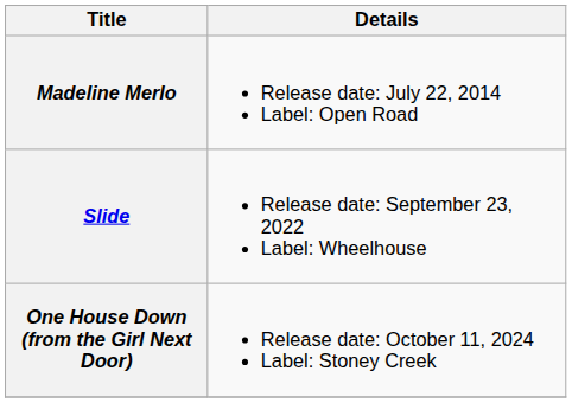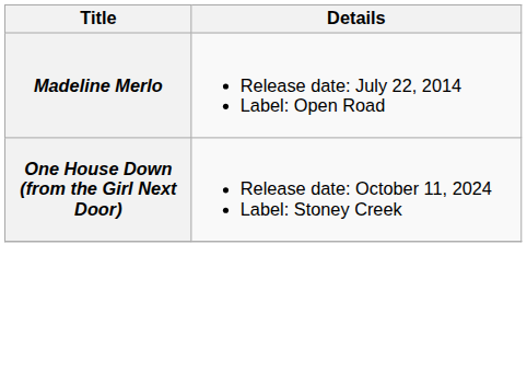- row: Slide | Release date: September 23, 2022 Label: Wheelhouse
